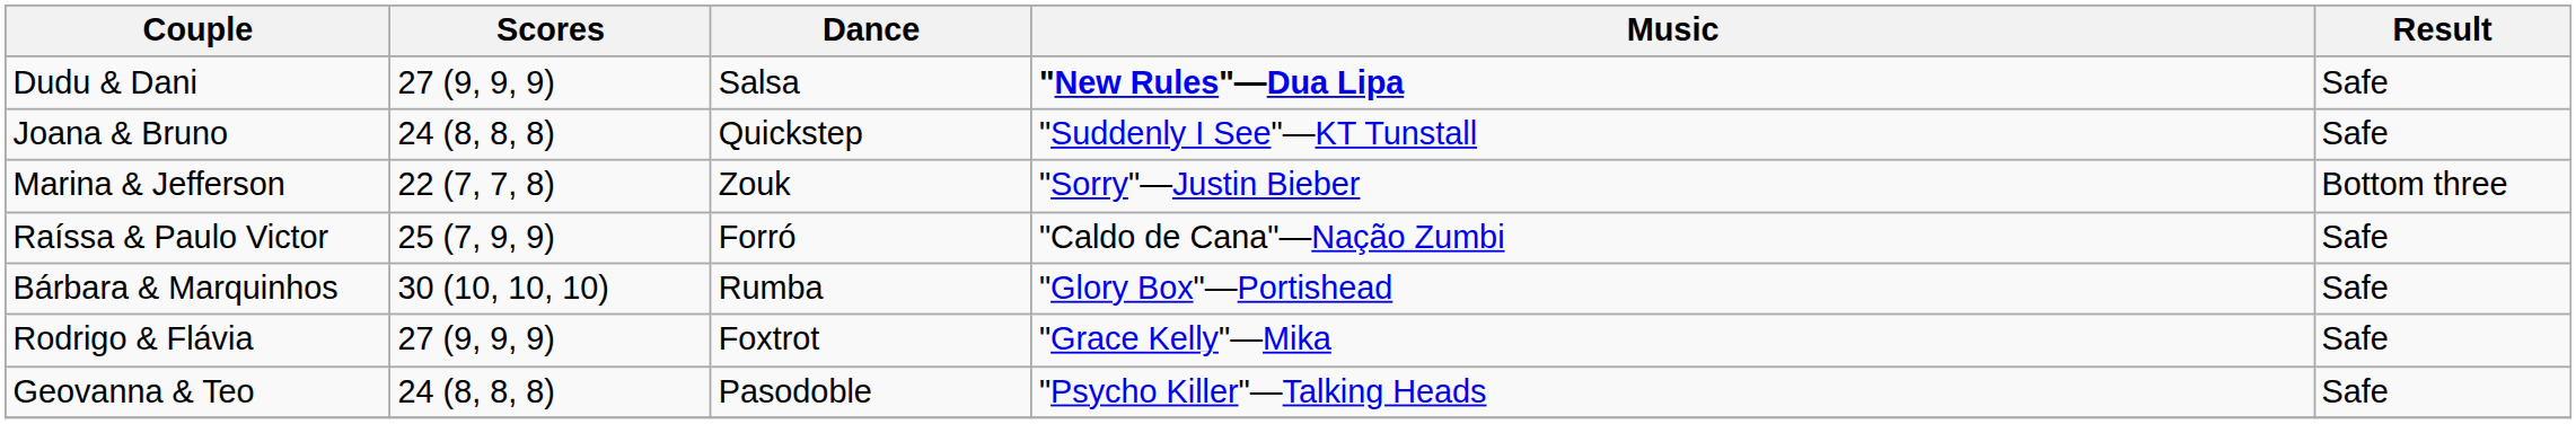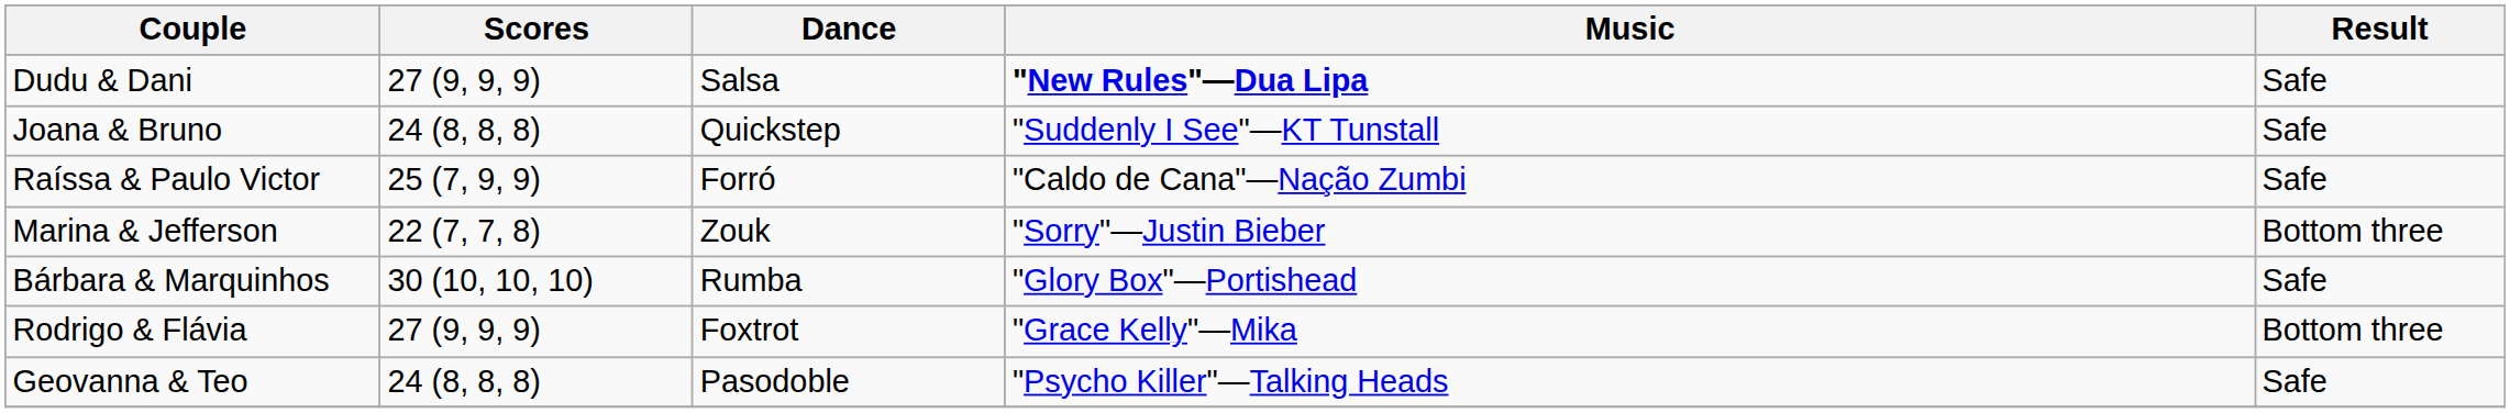rows swapped: Marina & Jefferson <-> Raíssa & Paulo Victor
Rodrigo & Flávia | Result: Safe -> Bottom three
